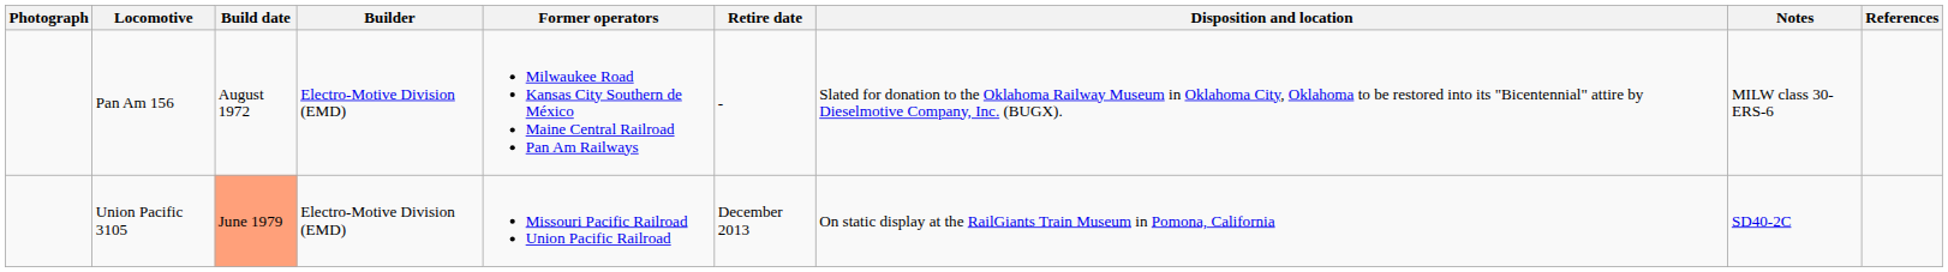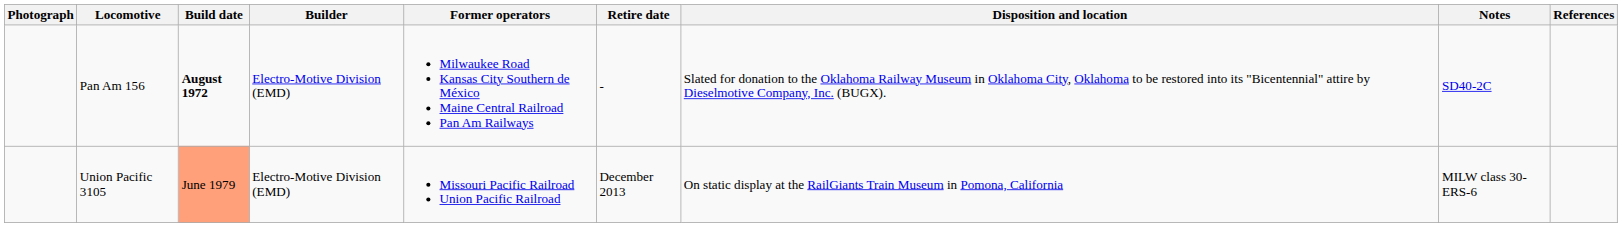Pan Am 156 | Build date: normal -> bold
Pan Am 156 | Notes: MILW class 30-ERS-6 -> SD40-2C
Union Pacific 3105 | Notes: SD40-2C -> MILW class 30-ERS-6
